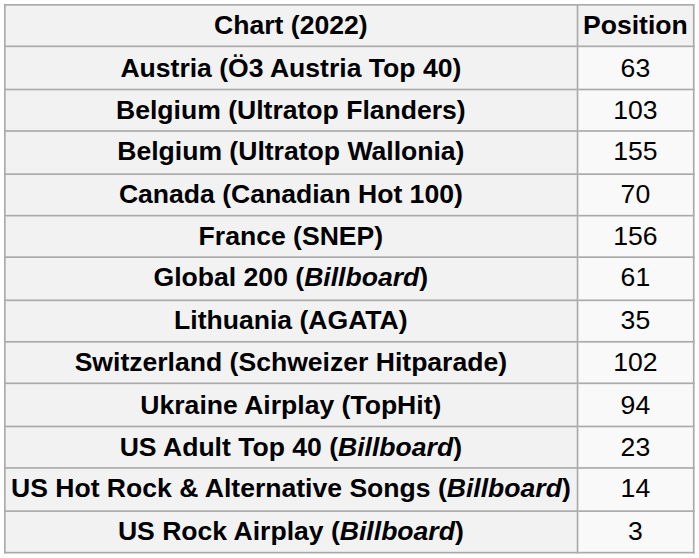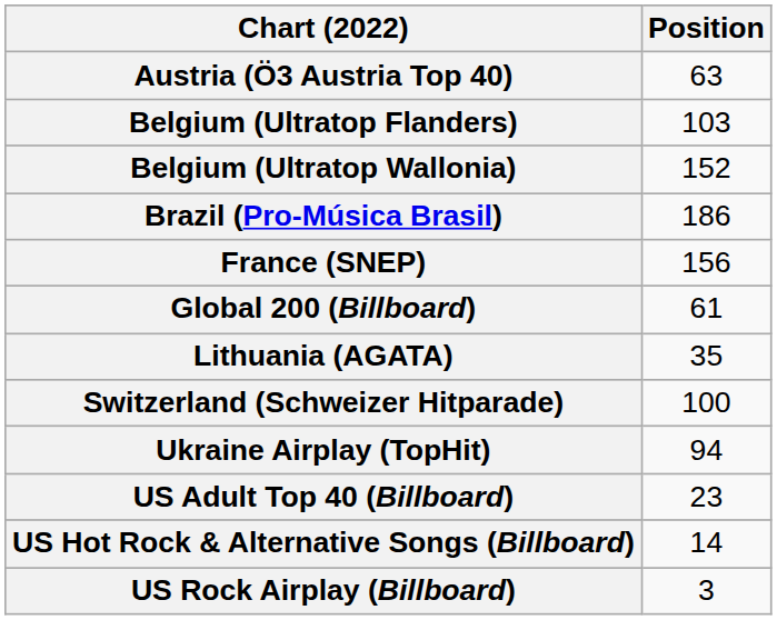Belgium (Ultratop Wallonia) | Position: 155 -> 152
+ row: Brazil (Pro-Música Brasil) | 186
- row: Canada (Canadian Hot 100) | 70
Switzerland (Schweizer Hitparade) | Position: 102 -> 100
